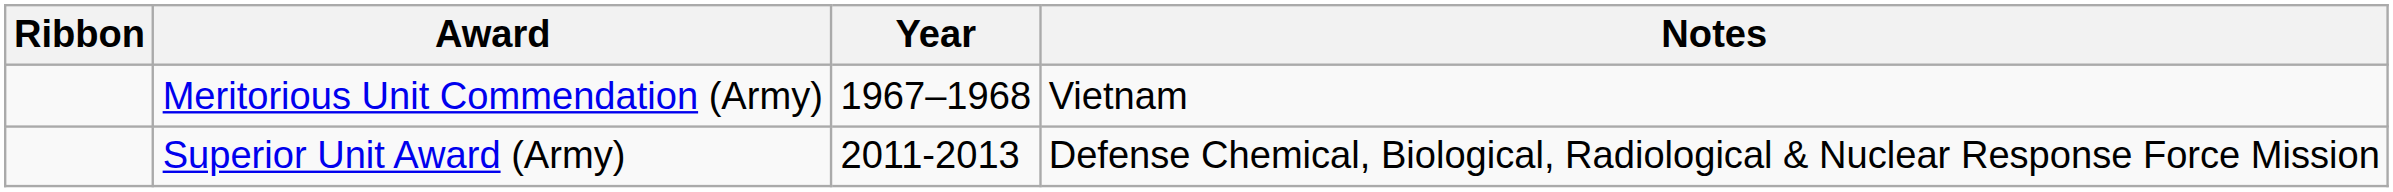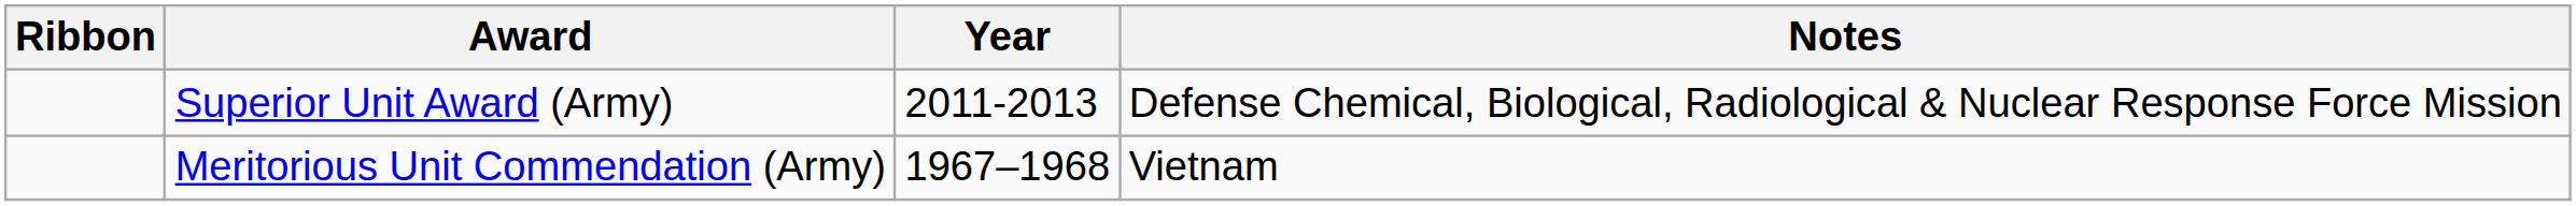rows swapped: Meritorious Unit Commendation (Army) <-> Superior Unit Award (Army)
